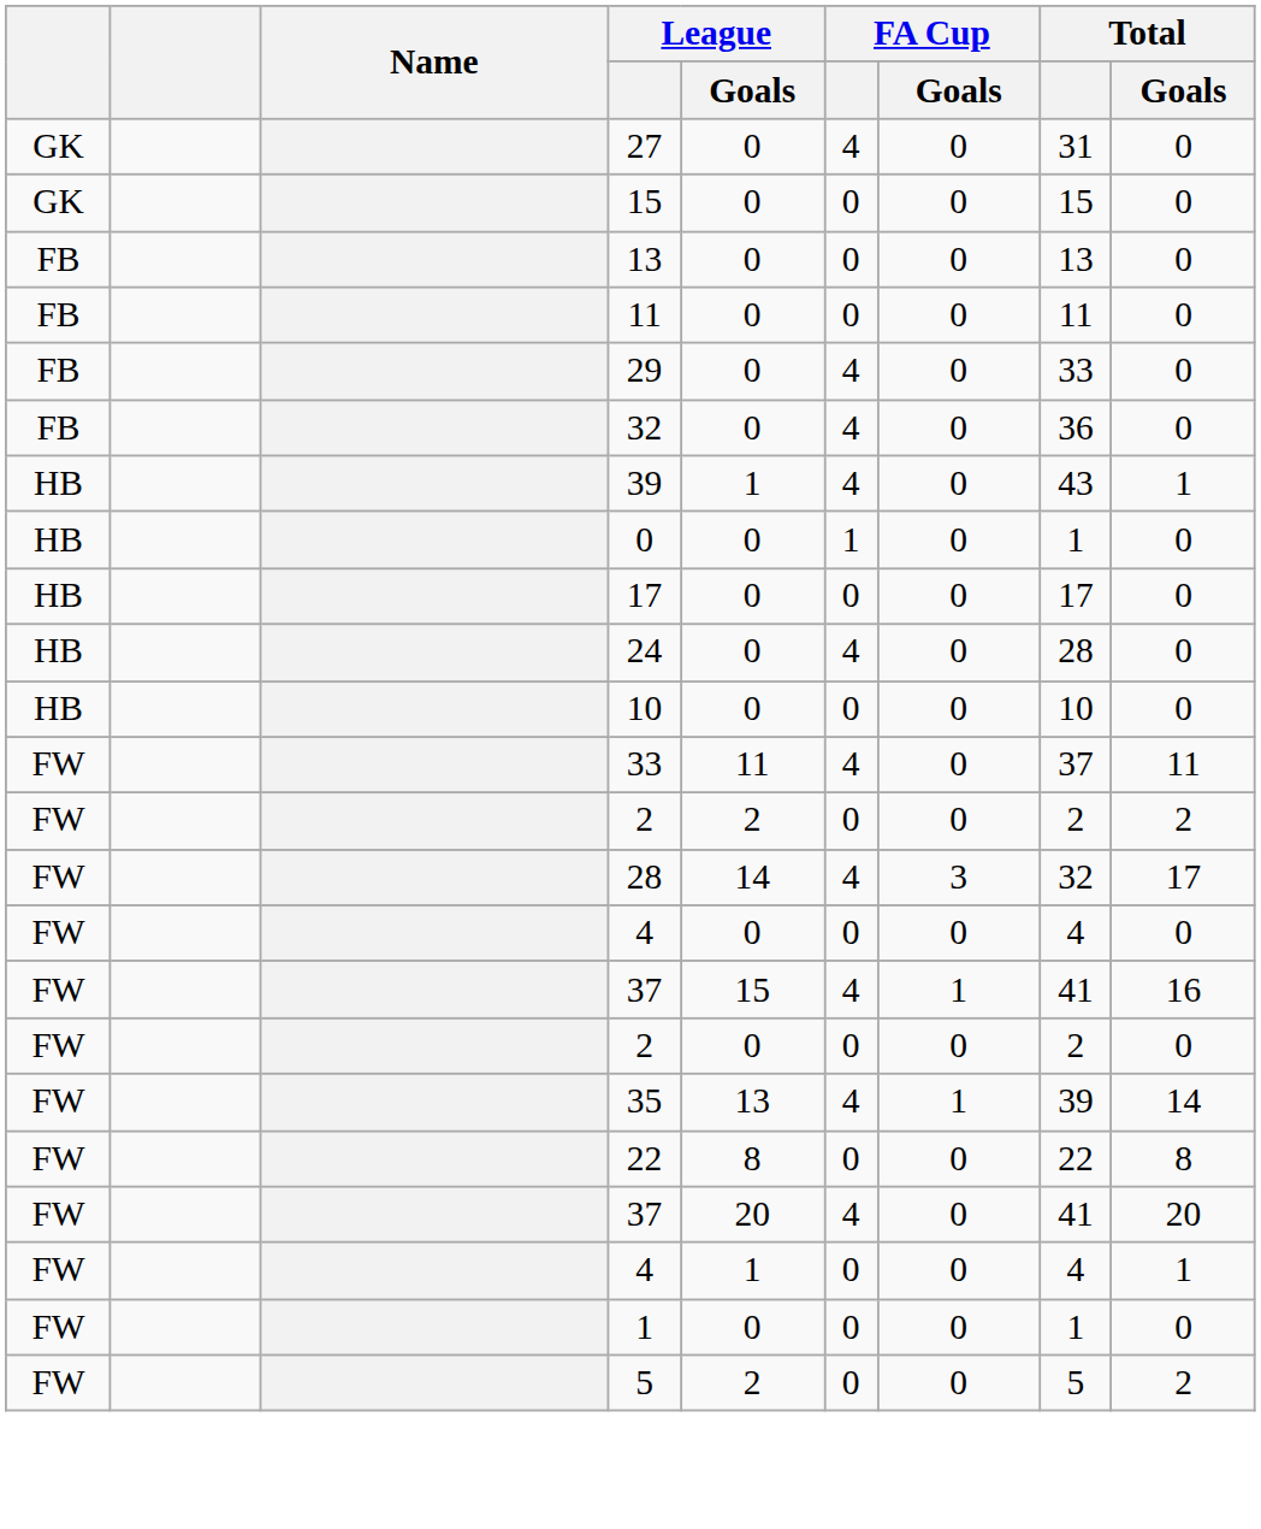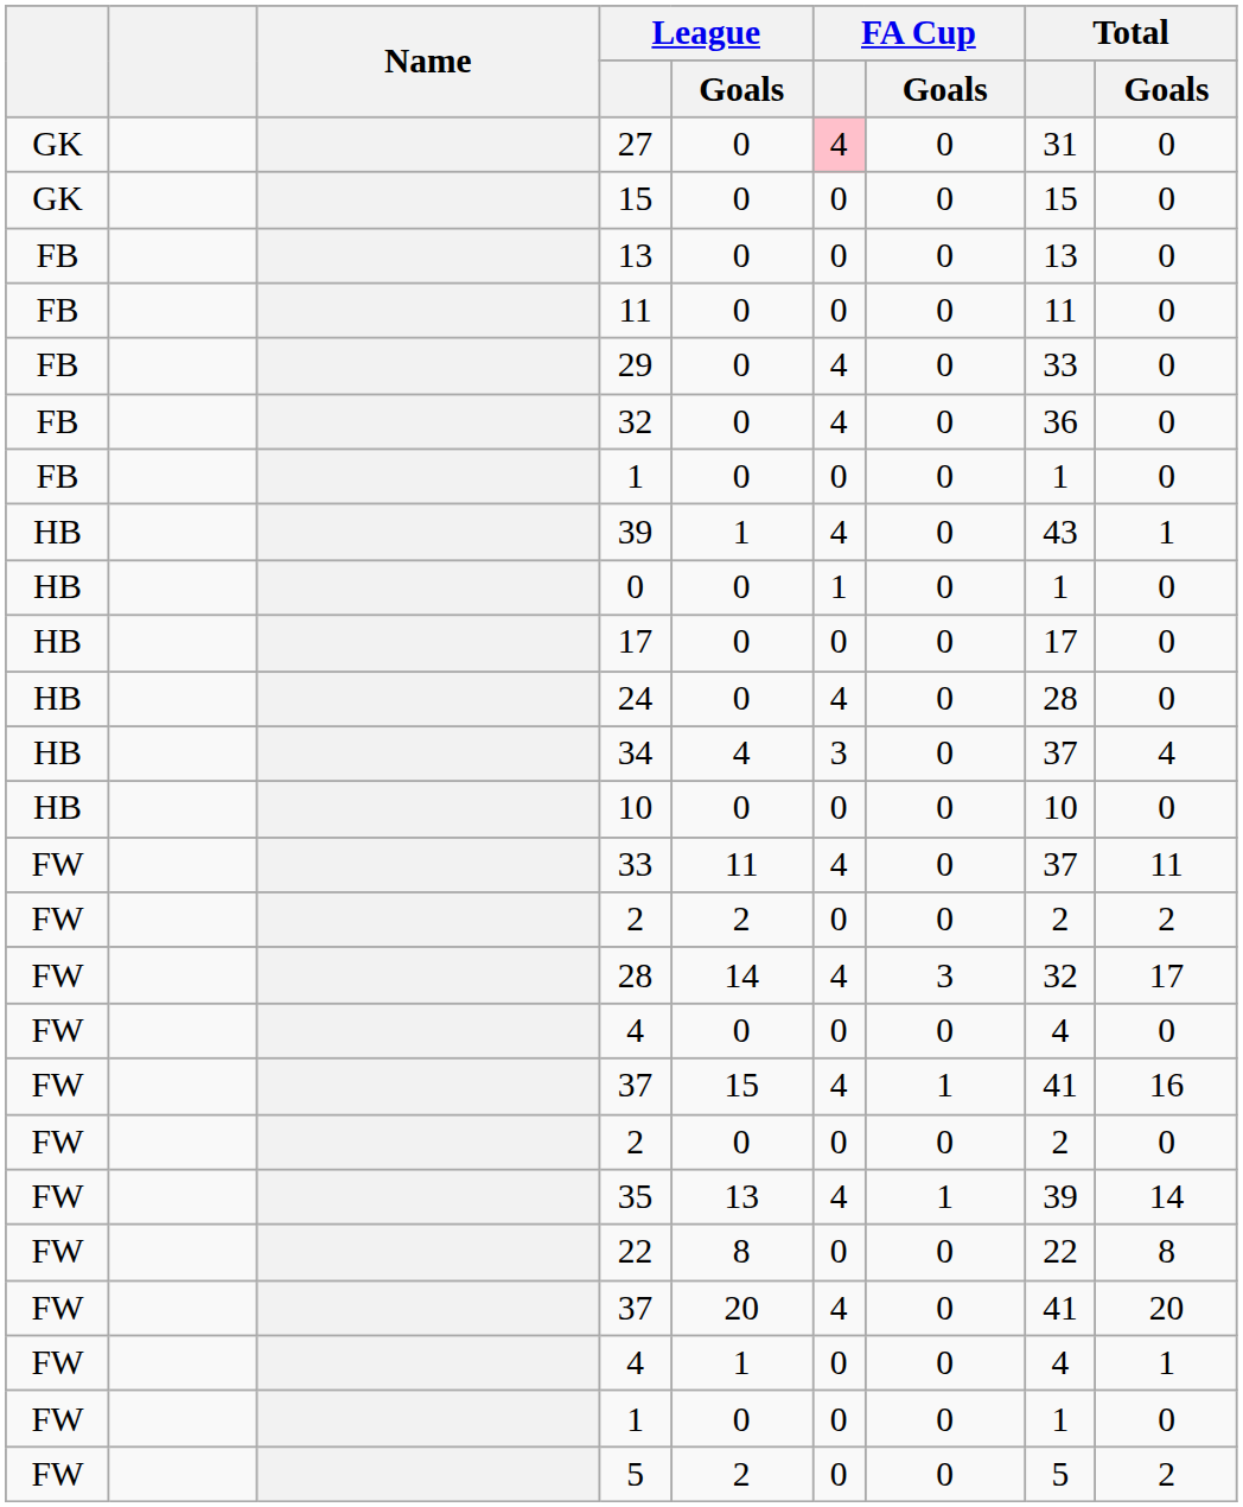27 | FA Cup: no background -> pink background
+ row: FB | 1 | 0 | 0 | 0 | 1 | 0
+ row: HB | 34 | 4 | 3 | 0 | 37 | 4
